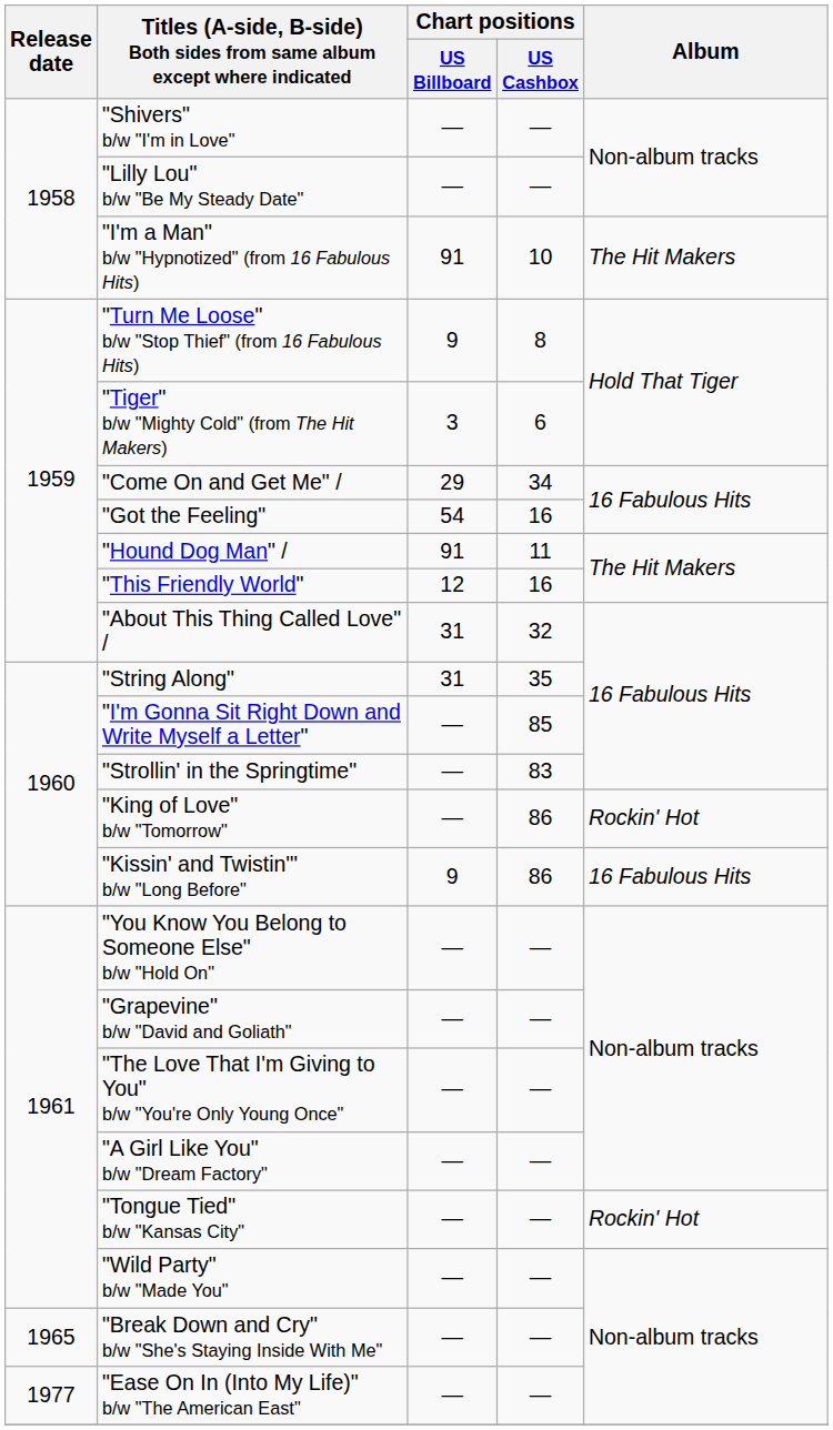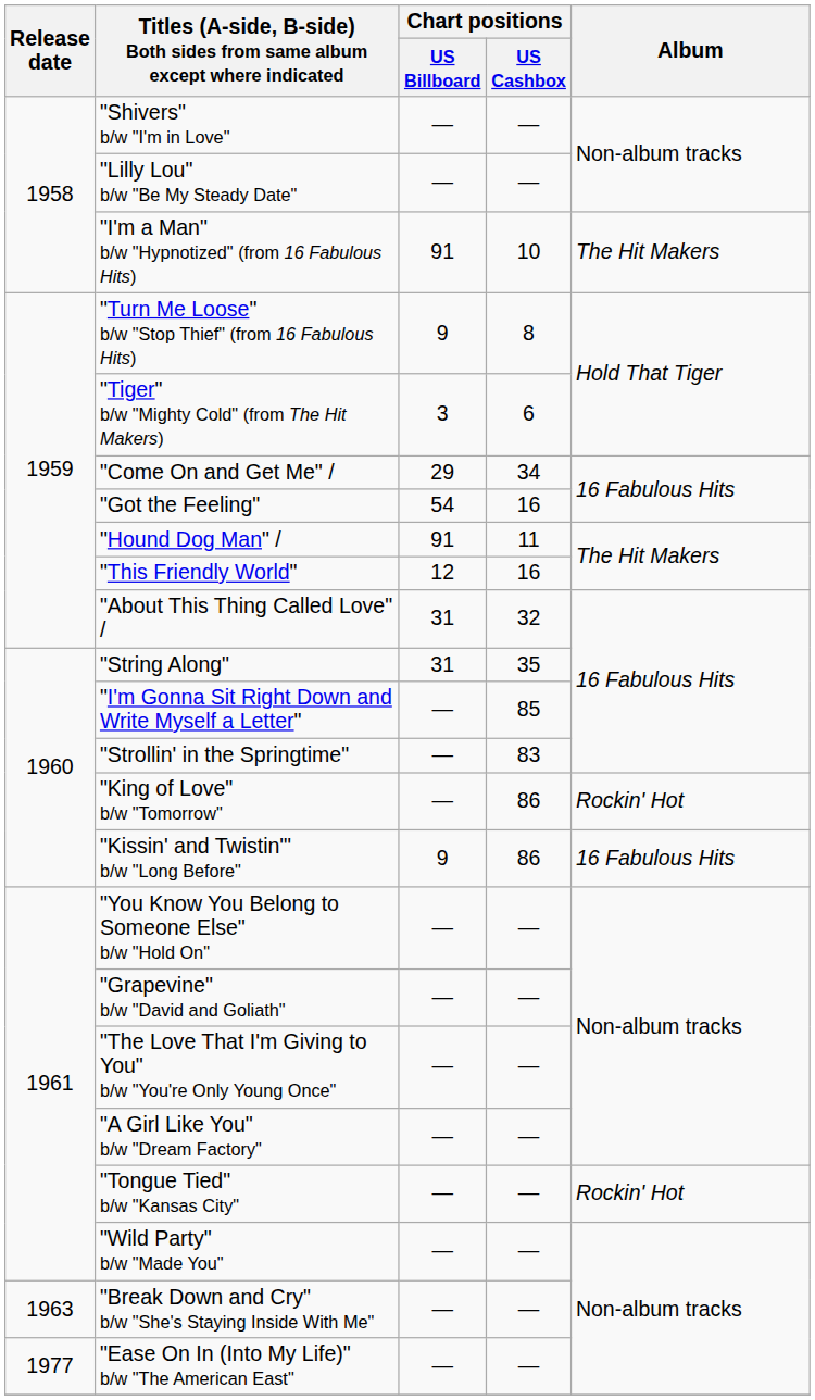"Break Down and Cry" b/w "She's Staying Inside With Me" | Release date: 1965 -> 1963
